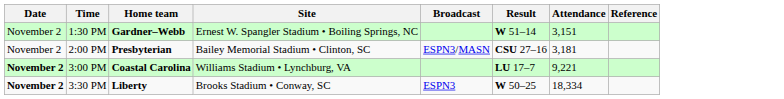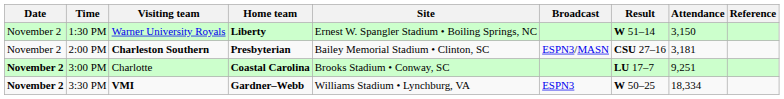+ column: Visiting team | Warner University Royals | Charleston Southern | Charlotte | VMI
1:30 PM | Home team: Gardner–Webb -> Liberty
1:30 PM | Attendance: 3,151 -> 3,150
3:00 PM | Site: Williams Stadium • Lynchburg, VA -> Brooks Stadium • Conway, SC
3:00 PM | Attendance: 9,221 -> 9,251
3:30 PM | Home team: Liberty -> Gardner–Webb
3:30 PM | Site: Brooks Stadium • Conway, SC -> Williams Stadium • Lynchburg, VA
